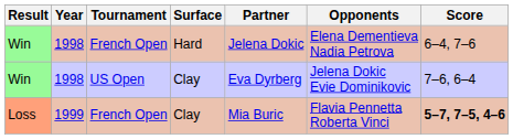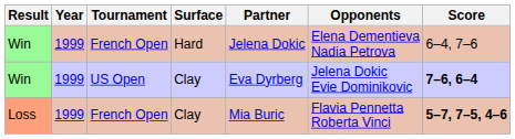Win / French Open | Year: 1998 -> 1999
Win / US Open | Year: 1998 -> 1999
Win / US Open | Score: normal -> bold
